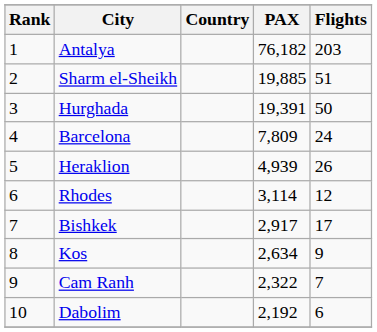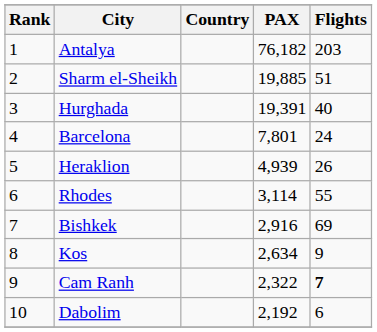Hurghada | Flights: 50 -> 40
Barcelona | PAX: 7,809 -> 7,801
Rhodes | Flights: 12 -> 55
Bishkek | PAX: 2,917 -> 2,916
Bishkek | Flights: 17 -> 69
Cam Ranh | Flights: normal -> bold
